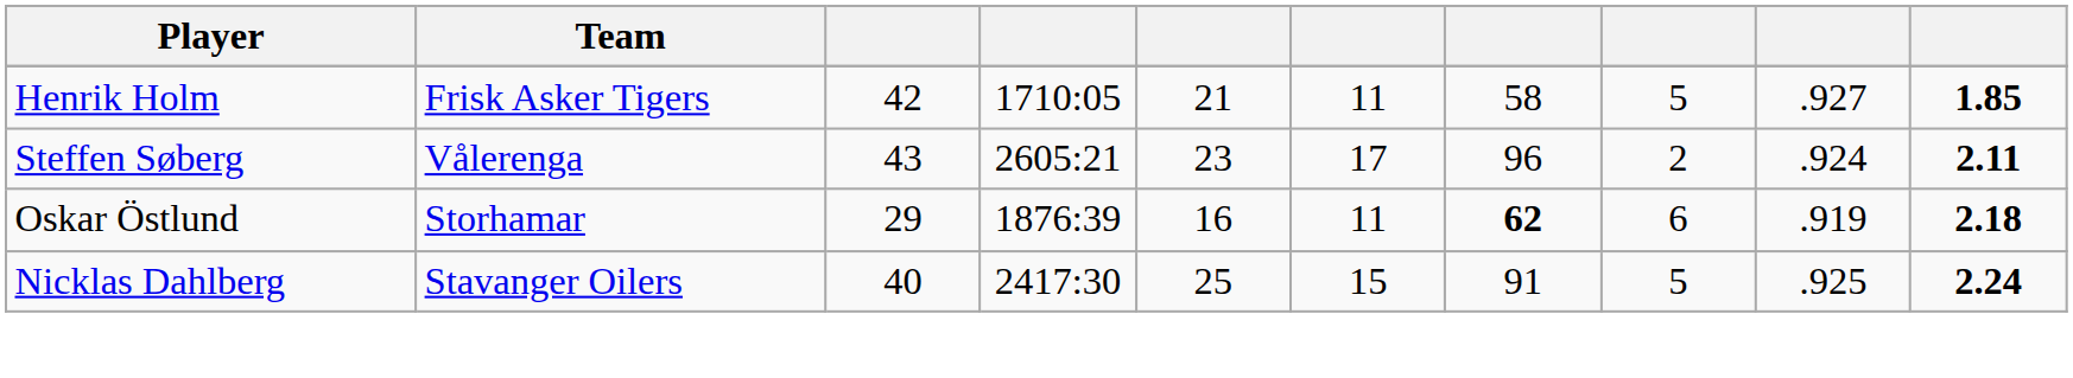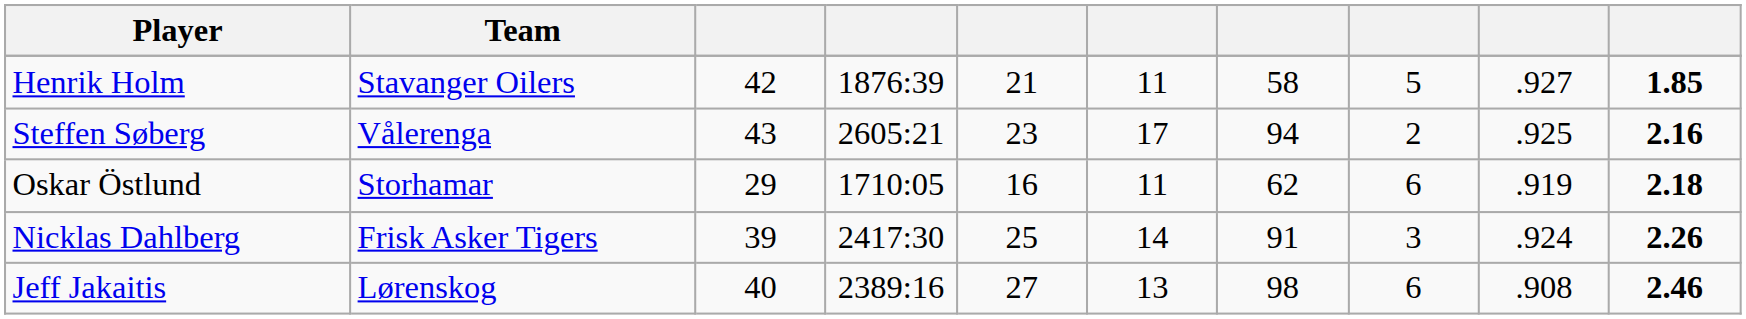Henrik Holm | Team: Frisk Asker Tigers -> Stavanger Oilers
Henrik Holm | column 4: 1710:05 -> 1876:39
Steffen Søberg | column 7: 96 -> 94
Steffen Søberg | column 9: .924 -> .925
Steffen Søberg | column 10: 2.11 -> 2.16
Oskar Östlund | column 4: 1876:39 -> 1710:05
Oskar Östlund | column 7: bold -> normal
Nicklas Dahlberg | Team: Stavanger Oilers -> Frisk Asker Tigers
Nicklas Dahlberg | column 3: 40 -> 39
Nicklas Dahlberg | column 6: 15 -> 14
Nicklas Dahlberg | column 8: 5 -> 3
Nicklas Dahlberg | column 9: .925 -> .924
Nicklas Dahlberg | column 10: 2.24 -> 2.26
+ row: Jeff Jakaitis | Lørenskog | 40 | 2389:16 | 27 | 13 | 98 | 6 | .908 | 2.46
